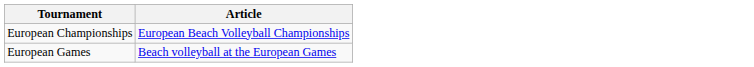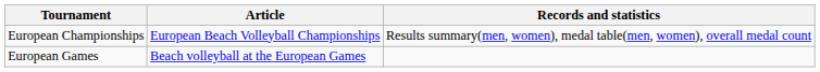+ column: Records and statistics | Results summary(men, women), medal table(men, women), overall medal count
